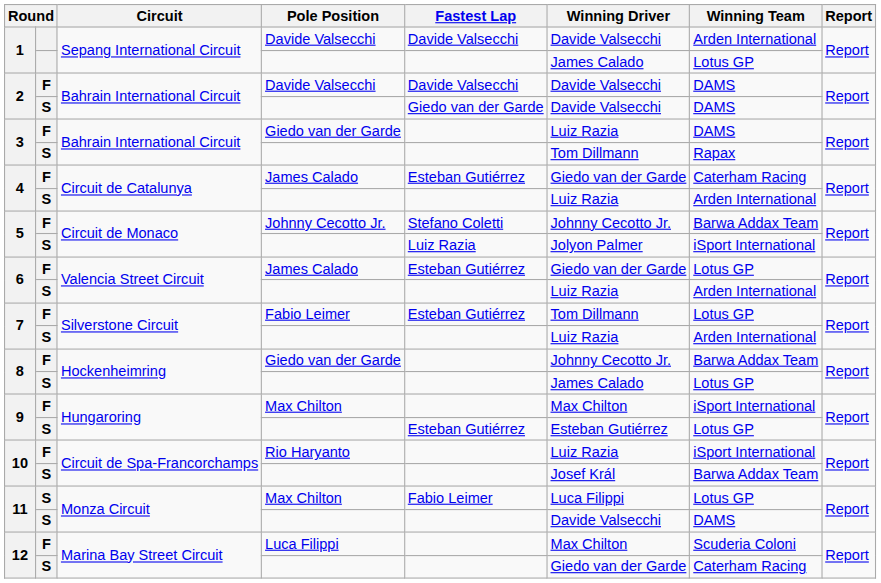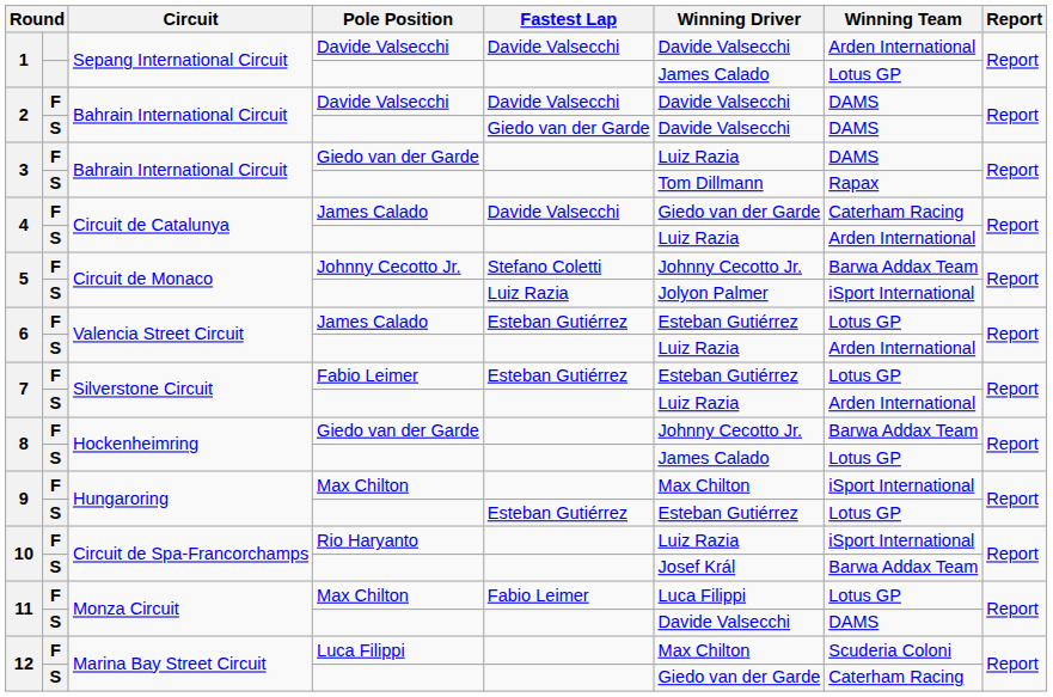4 / James Calado | Fastest Lap: Esteban Gutiérrez -> Davide Valsecchi
6 / James Calado | Winning Driver: Giedo van der Garde -> Esteban Gutiérrez
7 / Fabio Leimer | Winning Driver: Tom Dillmann -> Esteban Gutiérrez
11 / Max Chilton | column 2: S -> F
